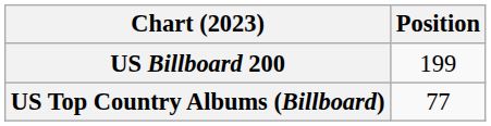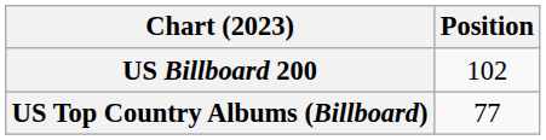US Billboard 200 | Position: 199 -> 102
